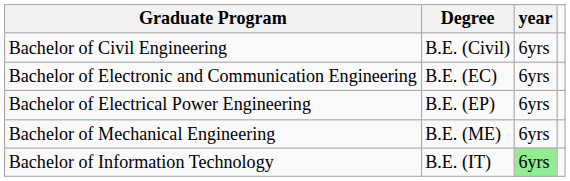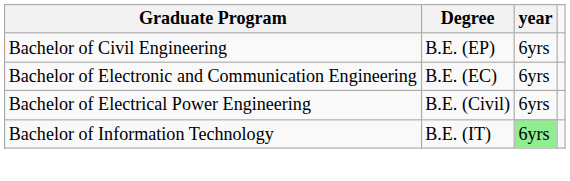Bachelor of Civil Engineering | Degree: B.E. (Civil) -> B.E. (EP)
Bachelor of Electrical Power Engineering | Degree: B.E. (EP) -> B.E. (Civil)
- row: Bachelor of Mechanical Engineering | B.E. (ME) | 6yrs
